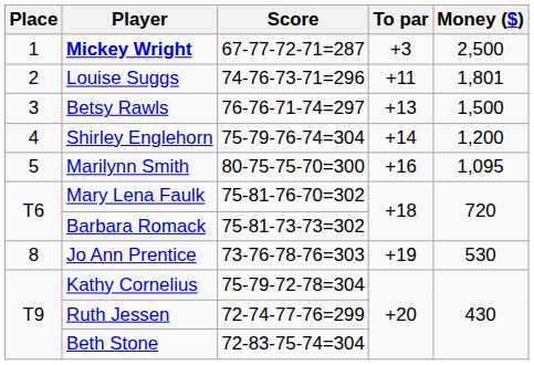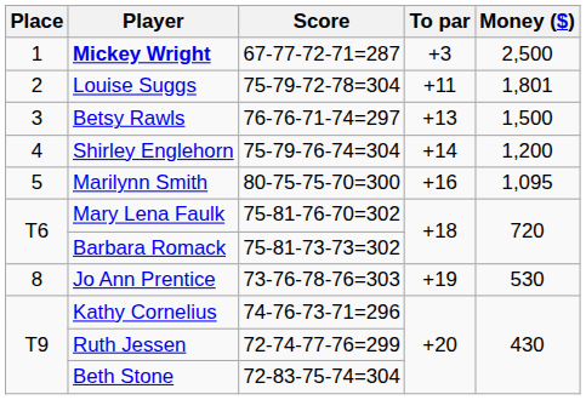Louise Suggs | Score: 74-76-73-71=296 -> 75-79-72-78=304
Kathy Cornelius | Score: 75-79-72-78=304 -> 74-76-73-71=296
